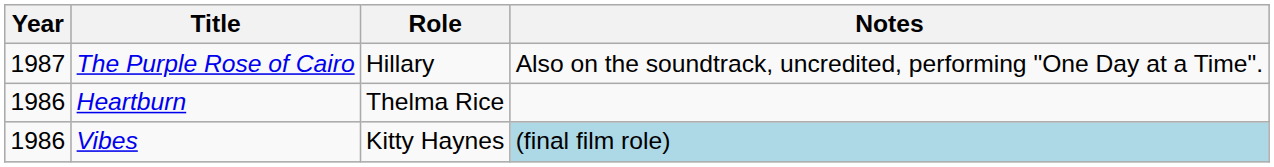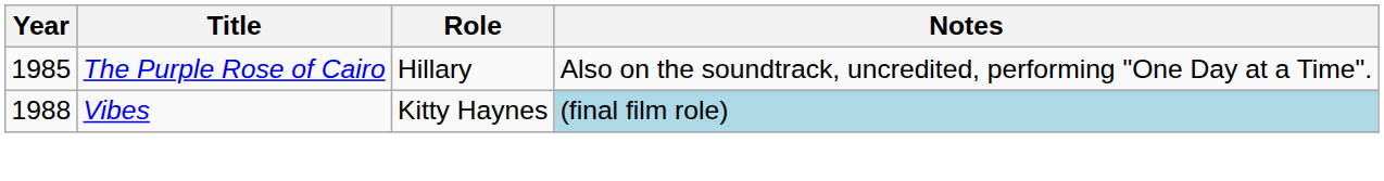The Purple Rose of Cairo | Year: 1987 -> 1985
- row: 1986 | Heartburn | Thelma Rice
Vibes | Year: 1986 -> 1988
